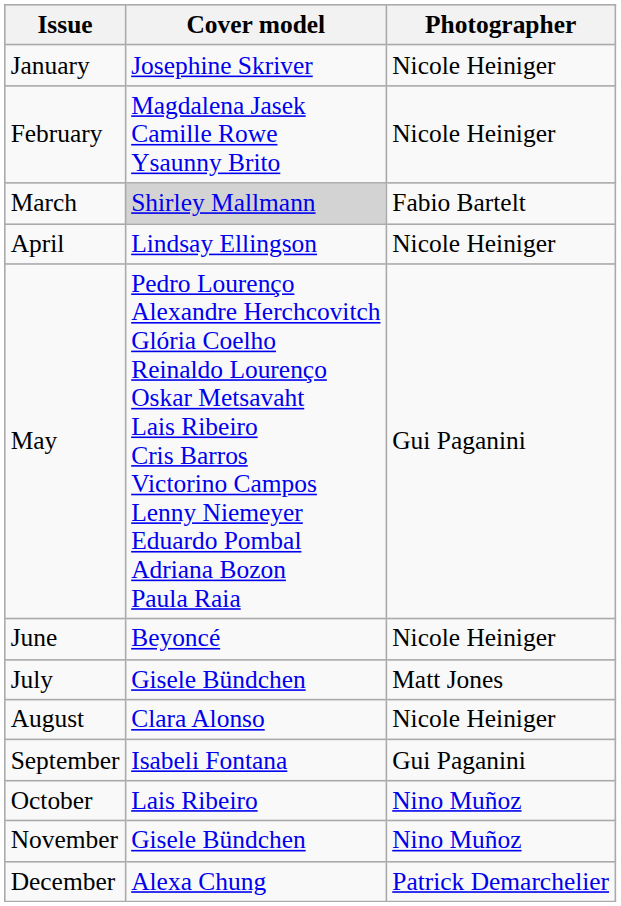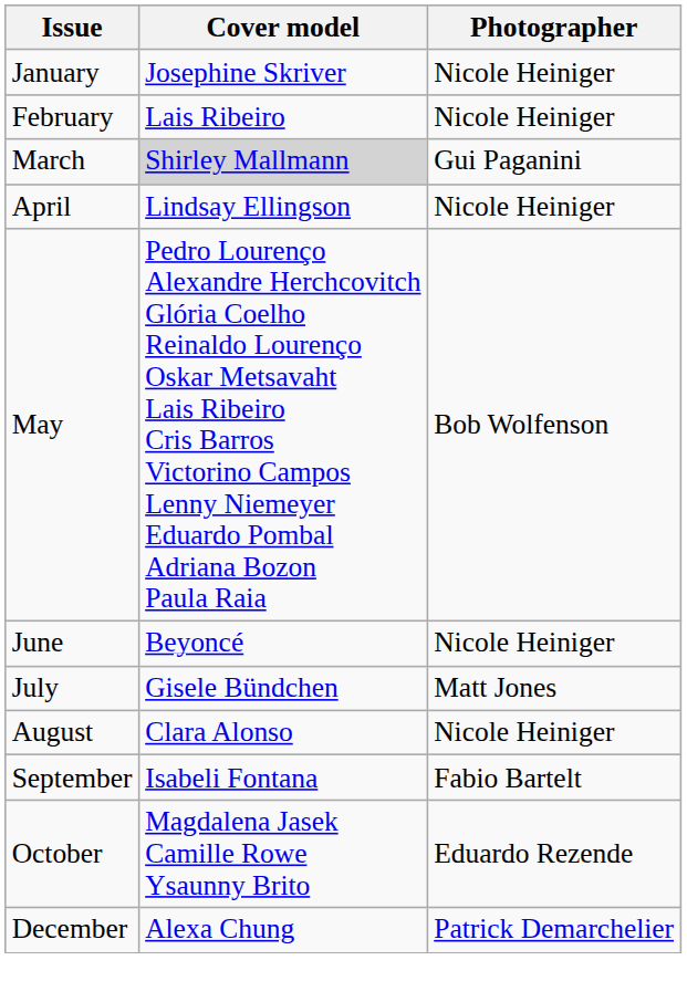February | Cover model: Magdalena Jasek Camille Rowe Ysaunny Brito -> Lais Ribeiro
March | Photographer: Fabio Bartelt -> Gui Paganini
May | Photographer: Gui Paganini -> Bob Wolfenson
September | Photographer: Gui Paganini -> Fabio Bartelt
October | Cover model: Lais Ribeiro -> Magdalena Jasek Camille Rowe Ysaunny Brito
October | Photographer: Nino Muñoz -> Eduardo Rezende
- row: November | Gisele Bündchen | Nino Muñoz
